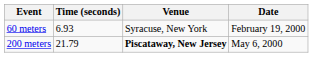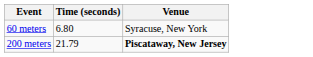- column: Date | February 19, 2000 | May 6, 2000
60 meters | Time (seconds): 6.93 -> 6.80
